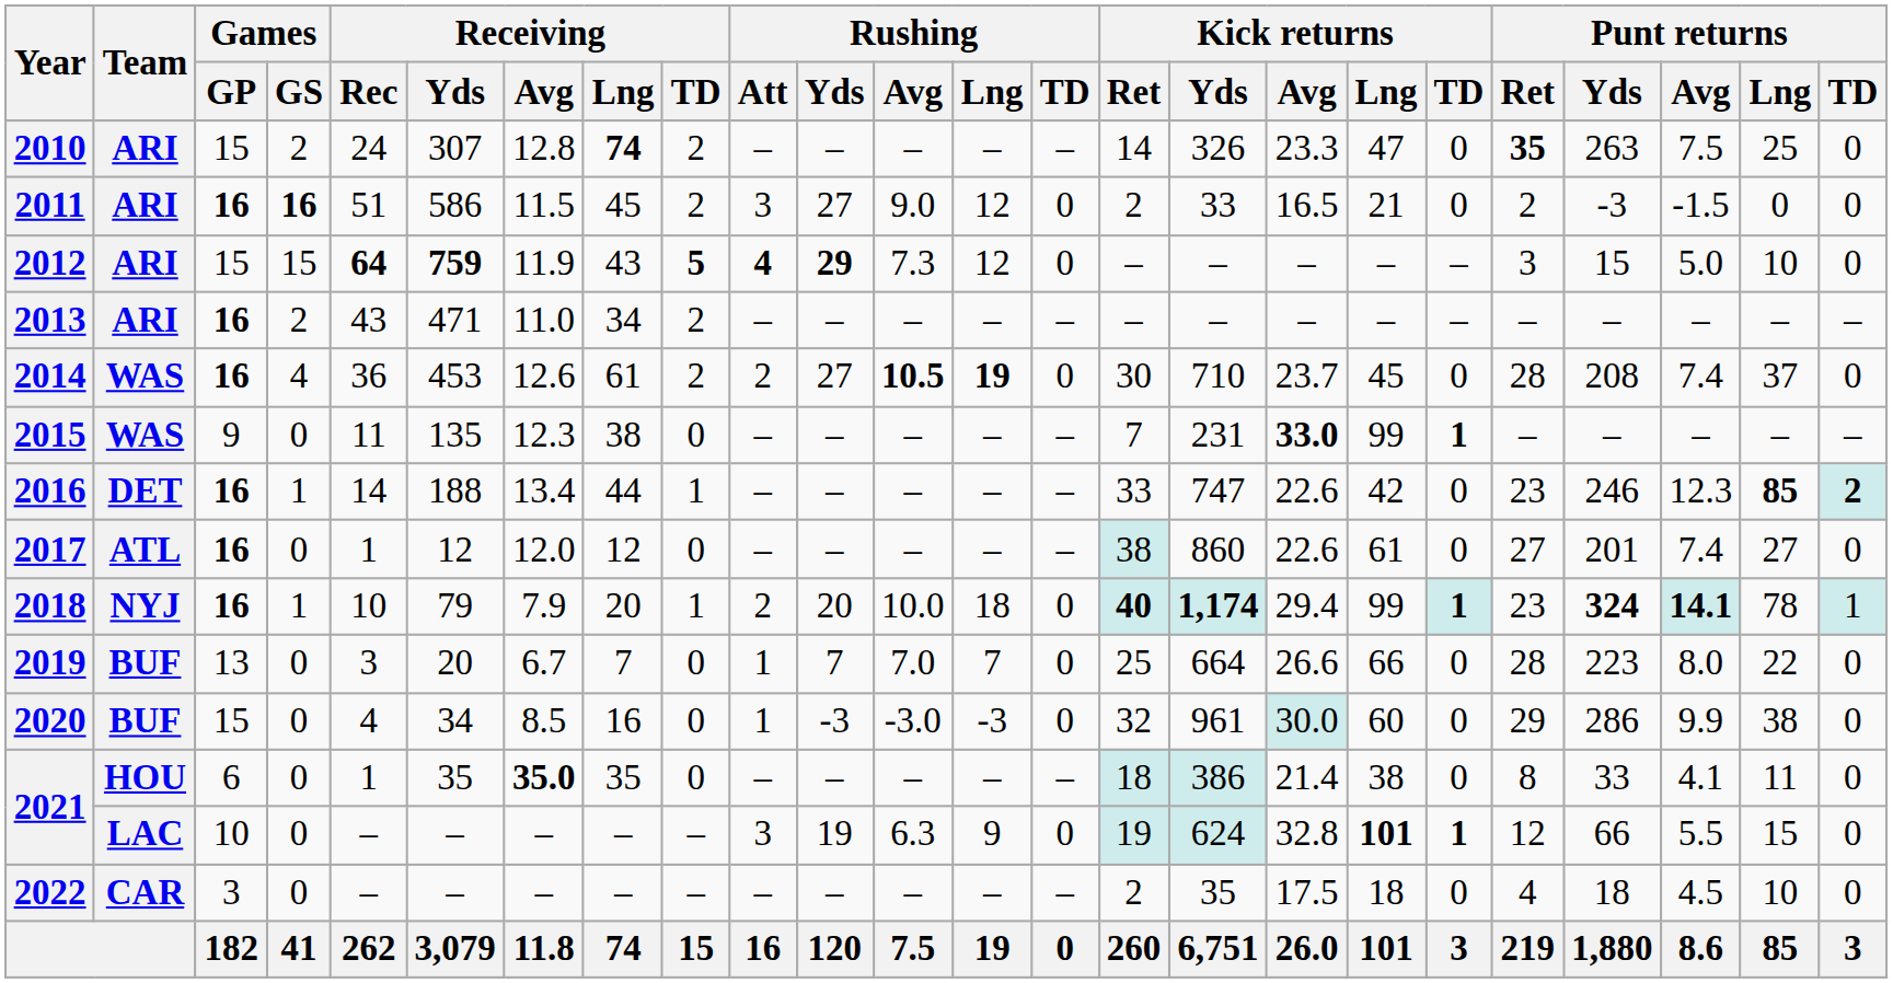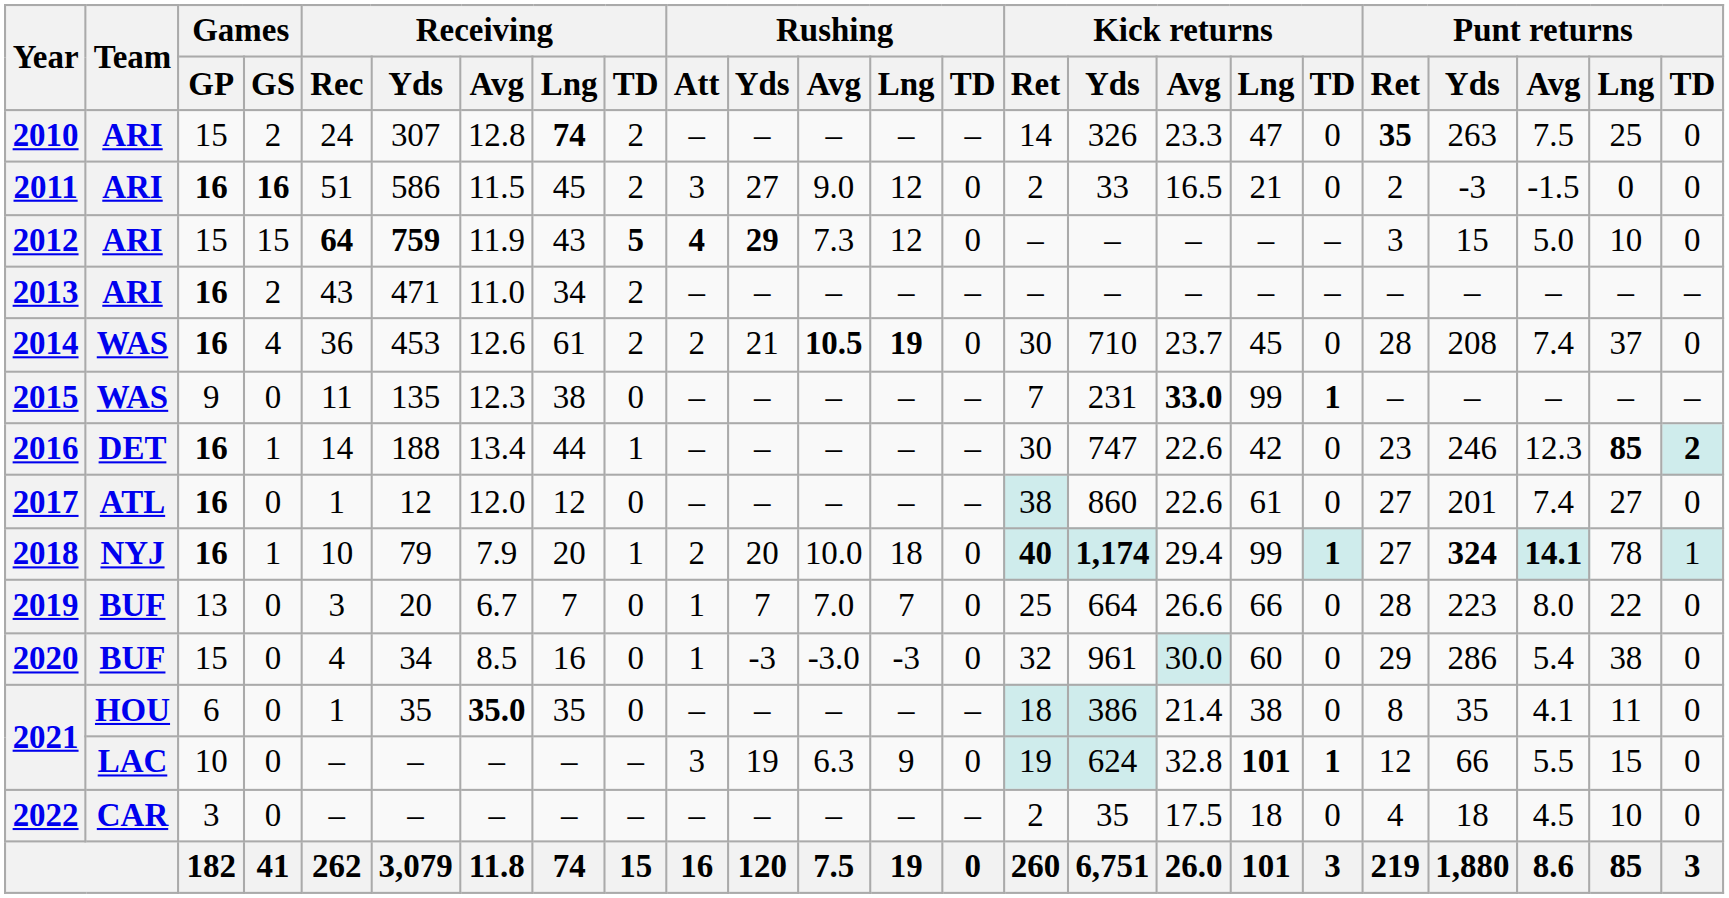2014 | Rushing / Yds: 27 -> 21
2016 | Kick returns / Ret: 33 -> 30
2018 | Punt returns / Ret: 23 -> 27
2020 | Punt returns / Avg: 9.9 -> 5.4
2021 / HOU | Punt returns / Yds: 33 -> 35
